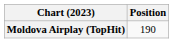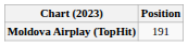Moldova Airplay (TopHit) | Position: 190 -> 191
